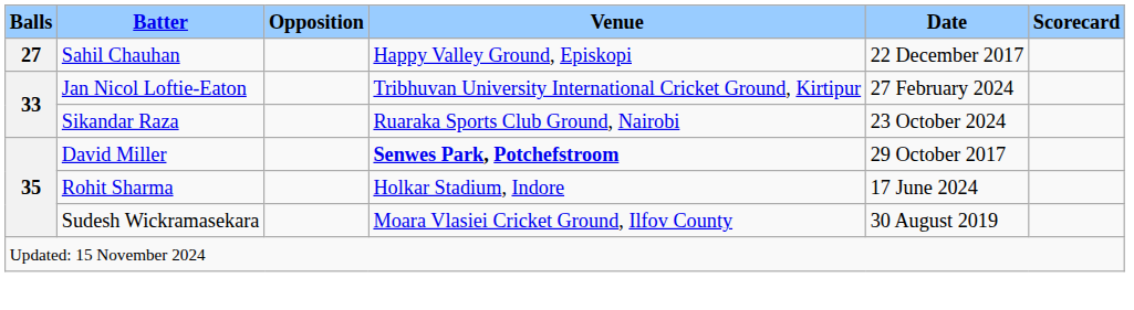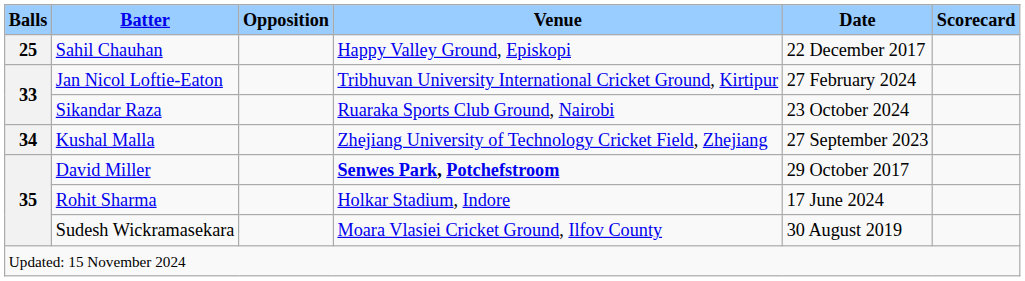Sahil Chauhan | Balls: 27 -> 25
+ row: 34 | Kushal Malla | Zhejiang University of Technology Cricket Field, Zhejiang | 27 September 2023
